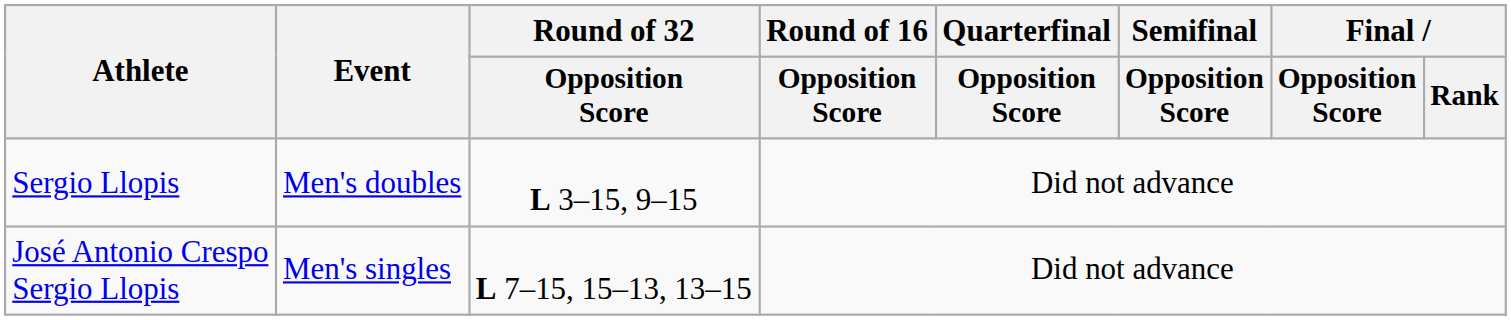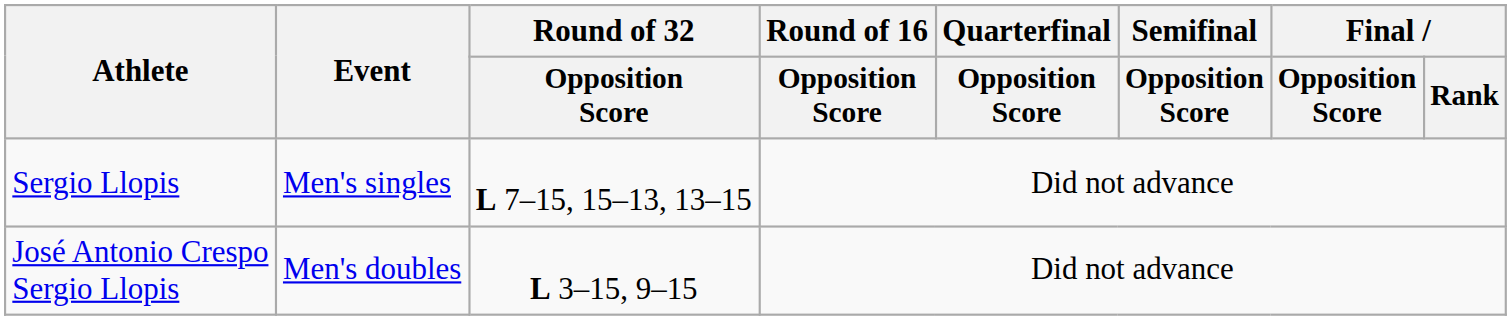Sergio Llopis | Event: Men's doubles -> Men's singles
Sergio Llopis | Round of 32 / Opposition Score: L 3–15, 9–15 -> L 7–15, 15–13, 13–15
José Antonio Crespo Sergio Llopis | Event: Men's singles -> Men's doubles
José Antonio Crespo Sergio Llopis | Round of 32 / Opposition Score: L 7–15, 15–13, 13–15 -> L 3–15, 9–15
